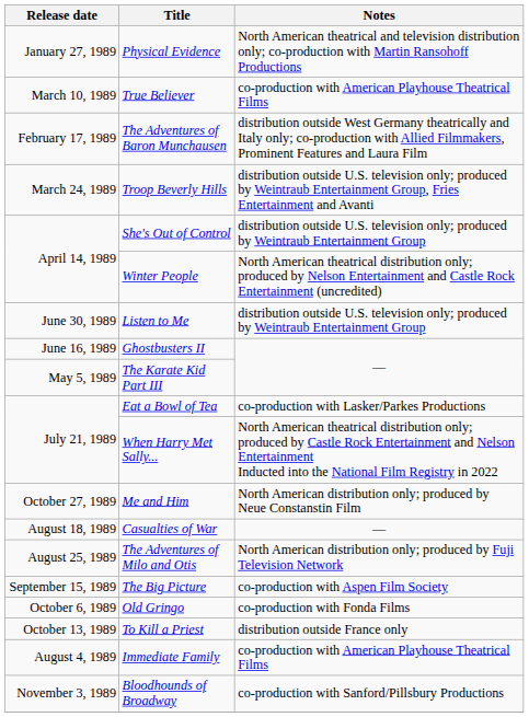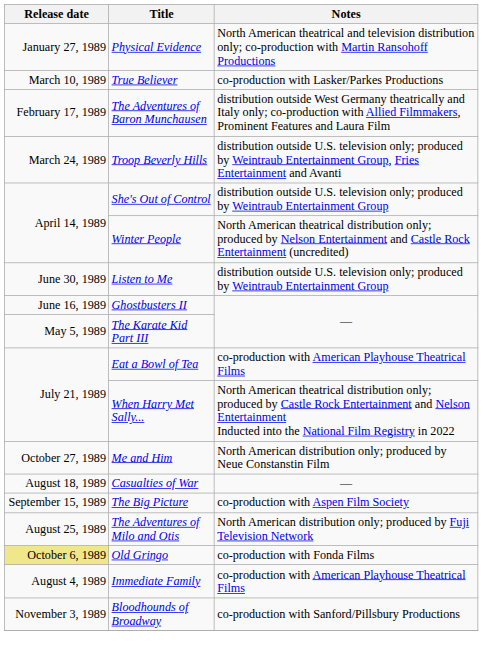True Believer | Notes: co-production with American Playhouse Theatrical Films -> co-production with Lasker/Parkes Productions
Eat a Bowl of Tea | Notes: co-production with Lasker/Parkes Productions -> co-production with American Playhouse Theatrical Films
rows swapped: The Adventures of Milo and Otis <-> The Big Picture
Old Gringo | Release date: no background -> khaki background
- row: October 13, 1989 | To Kill a Priest | distribution outside France only
